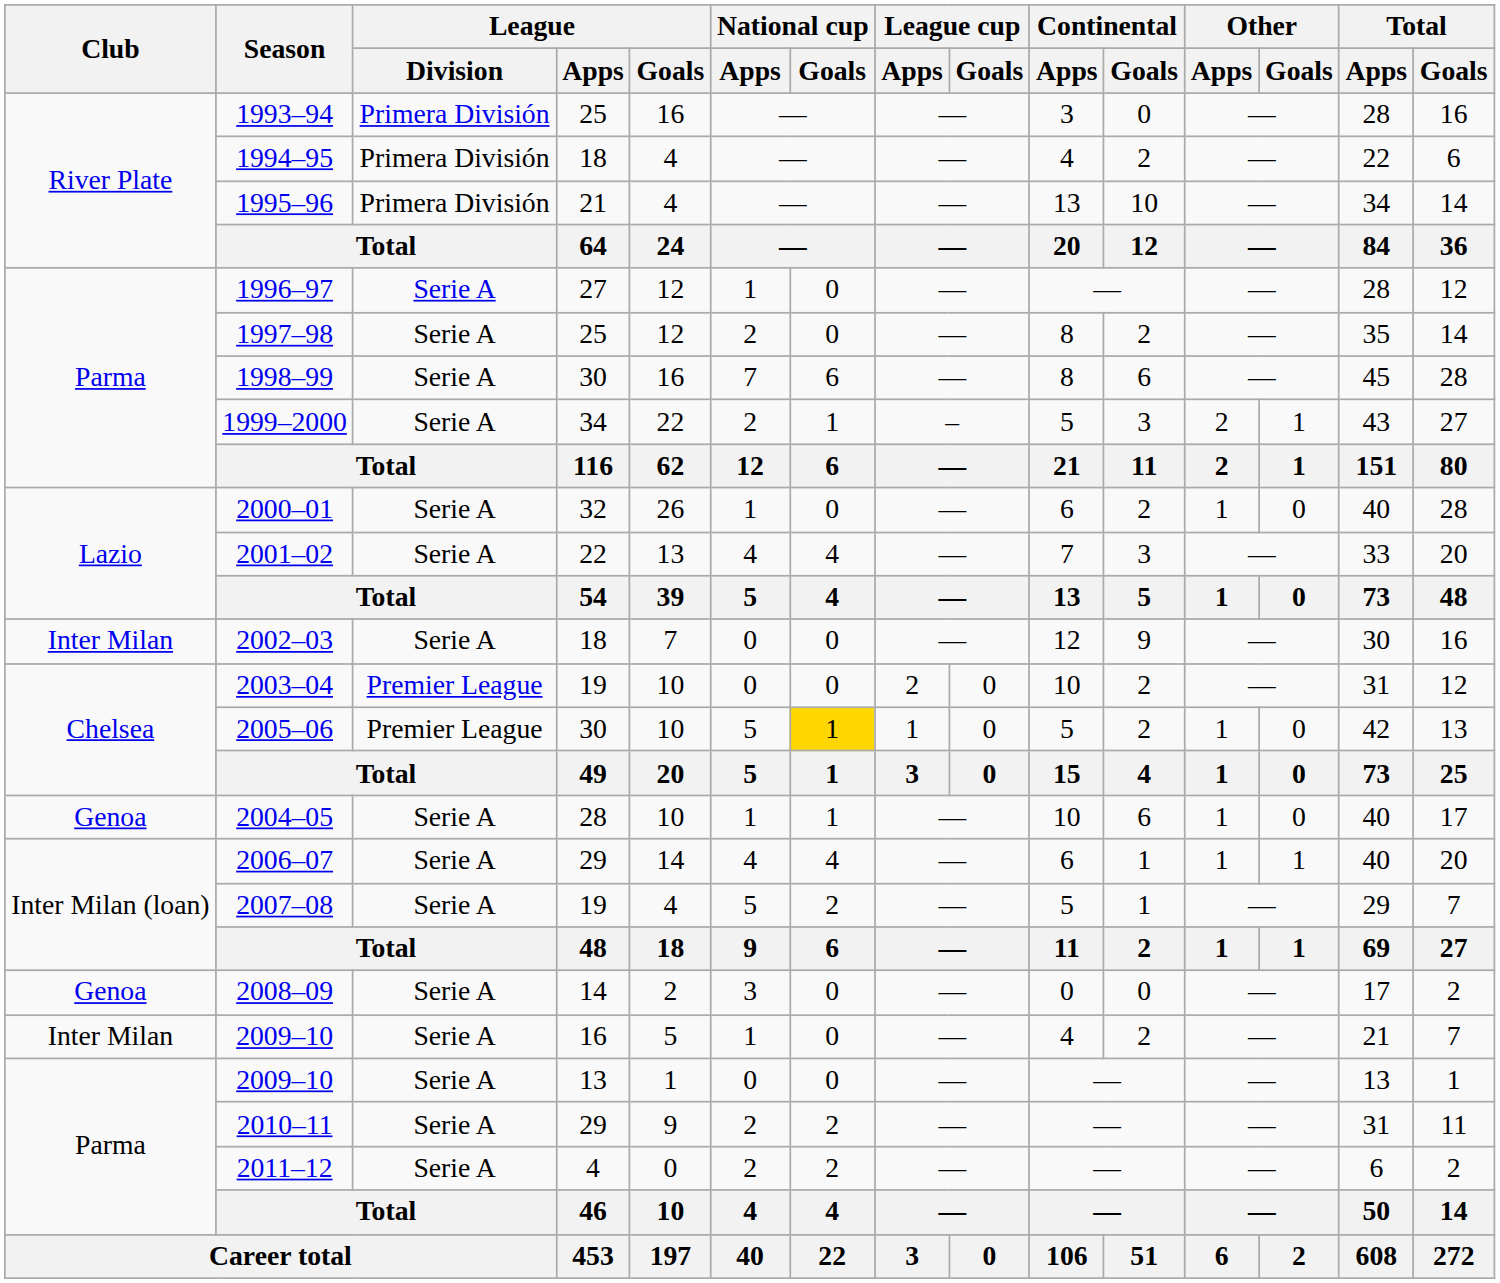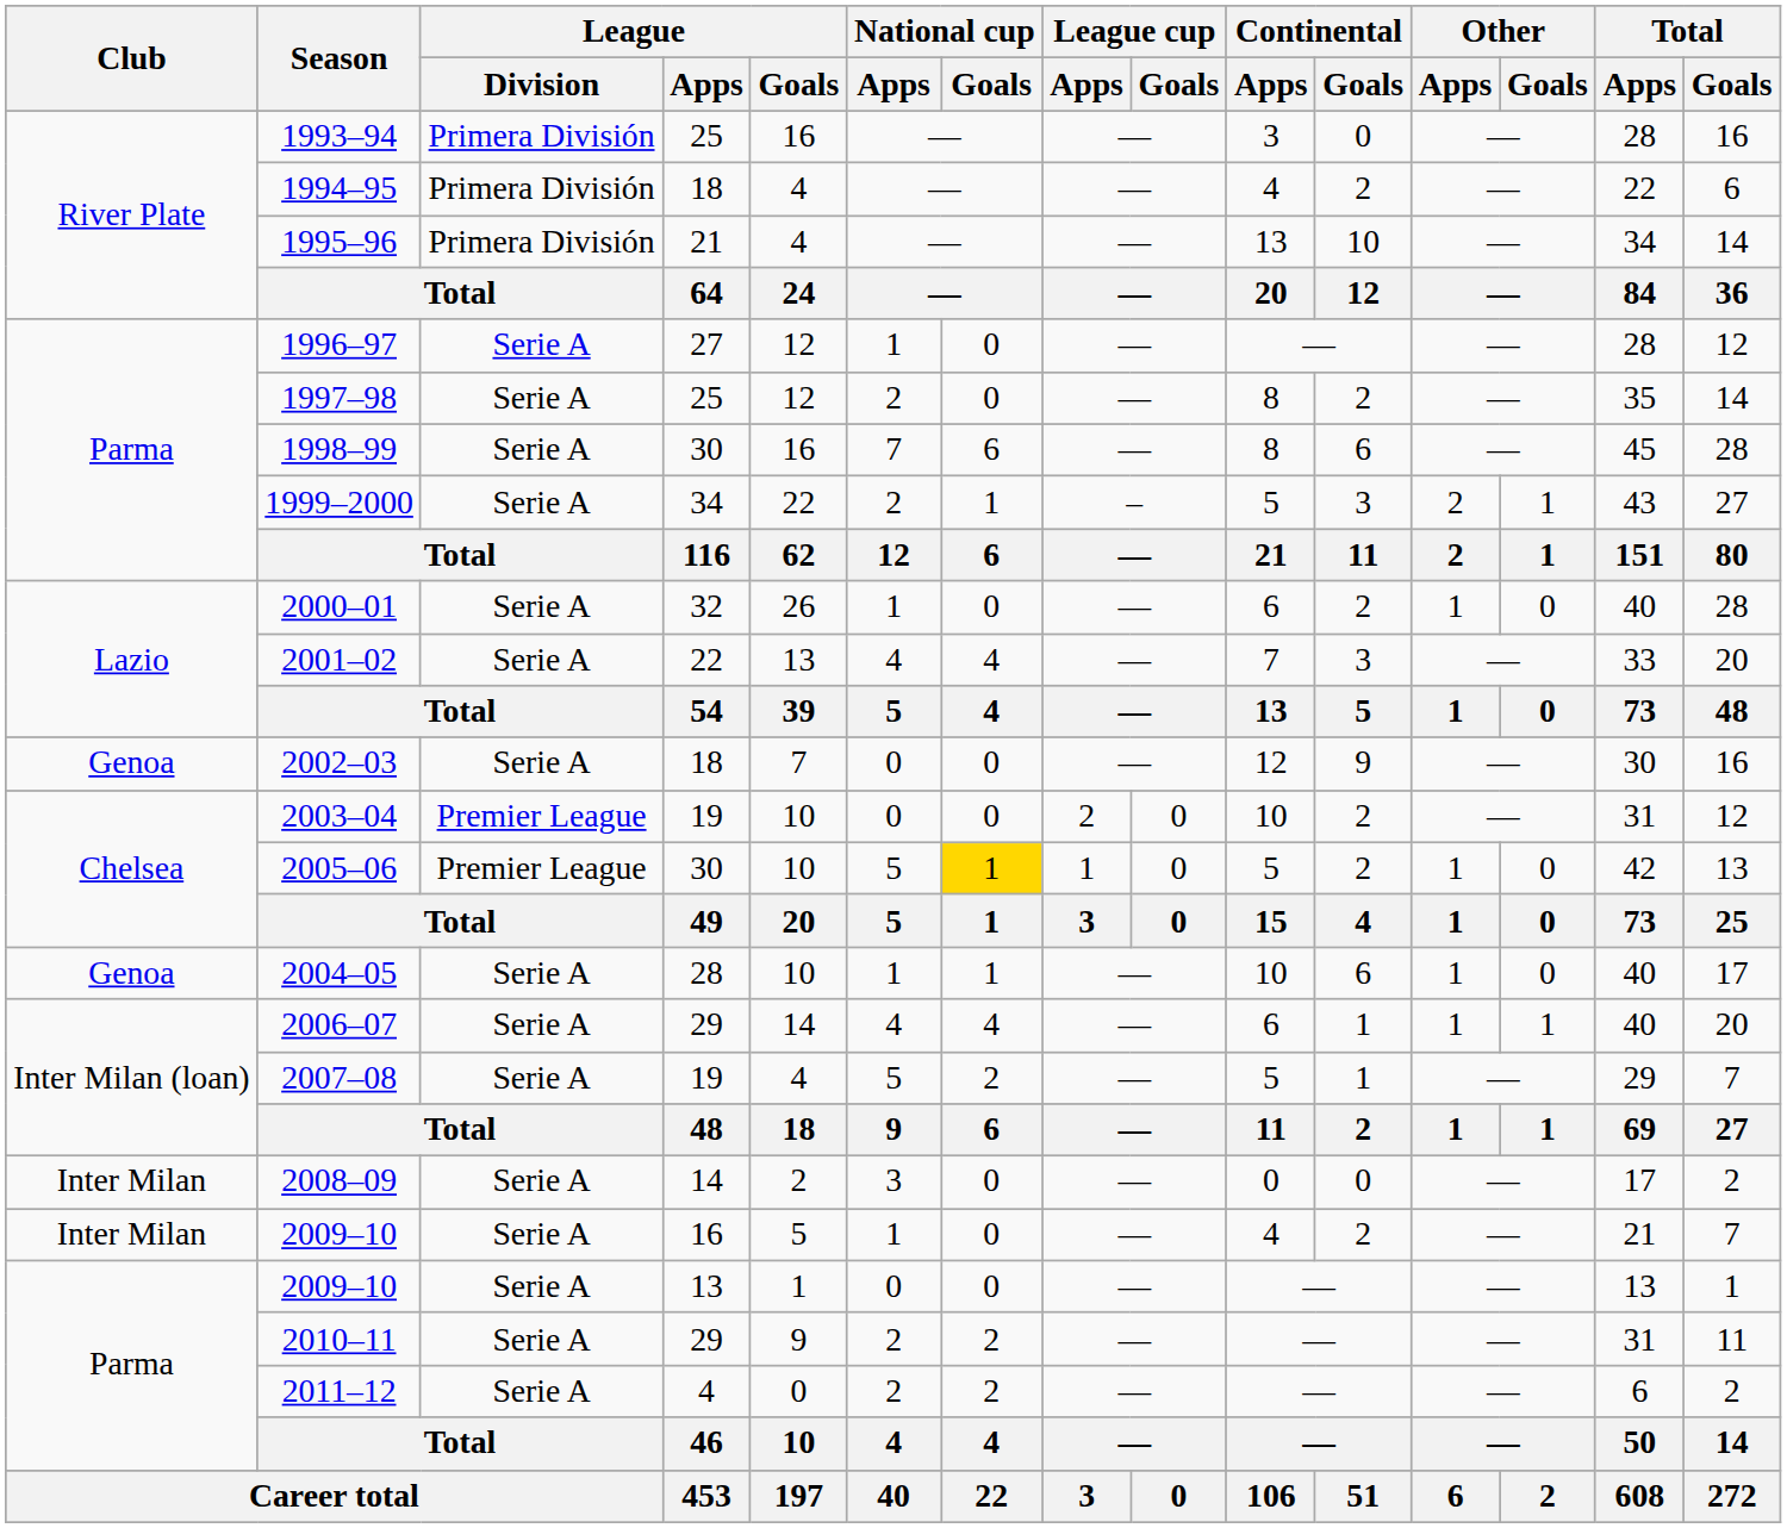2002–03 | Club: Inter Milan -> Genoa
2008–09 | Club: Genoa -> Inter Milan
